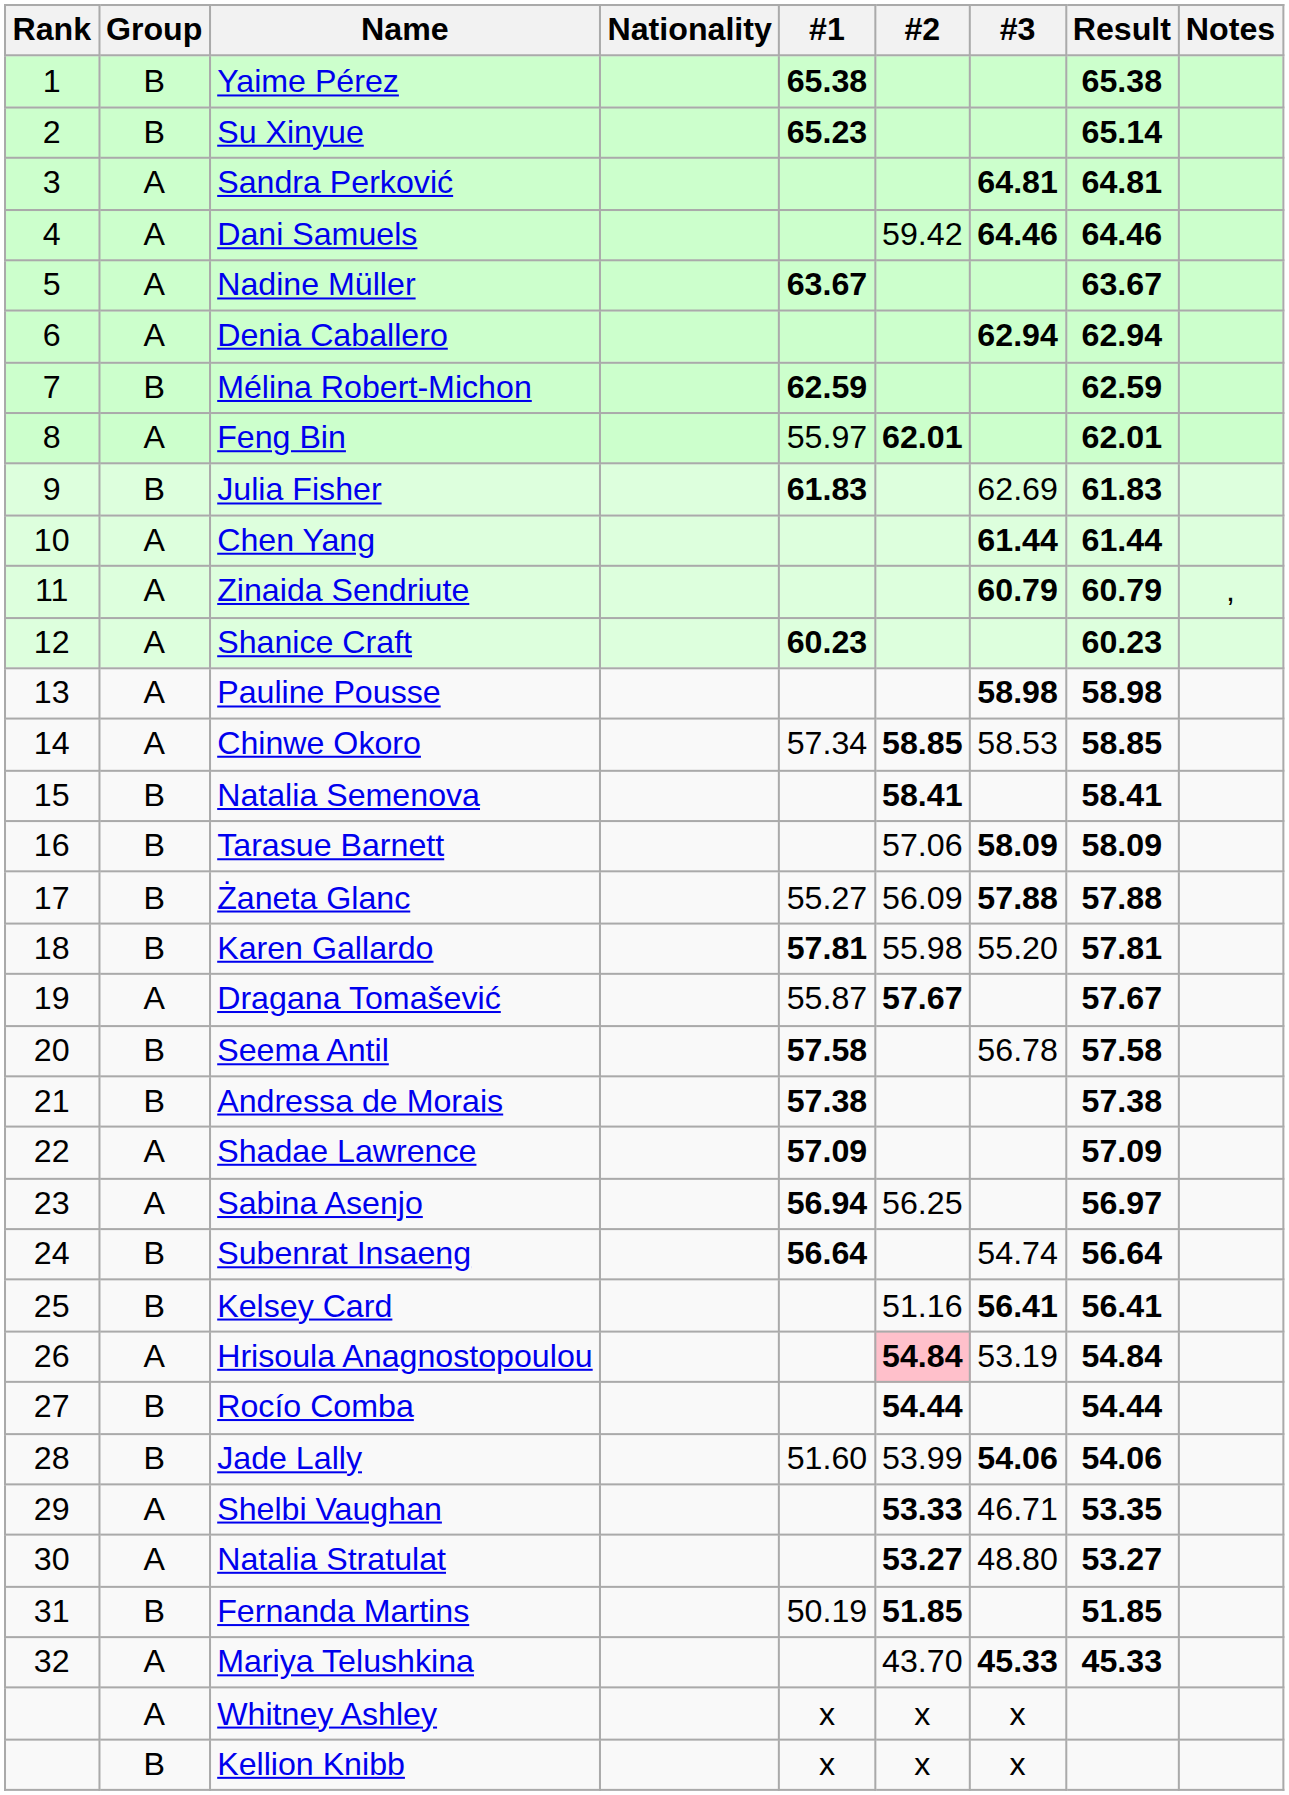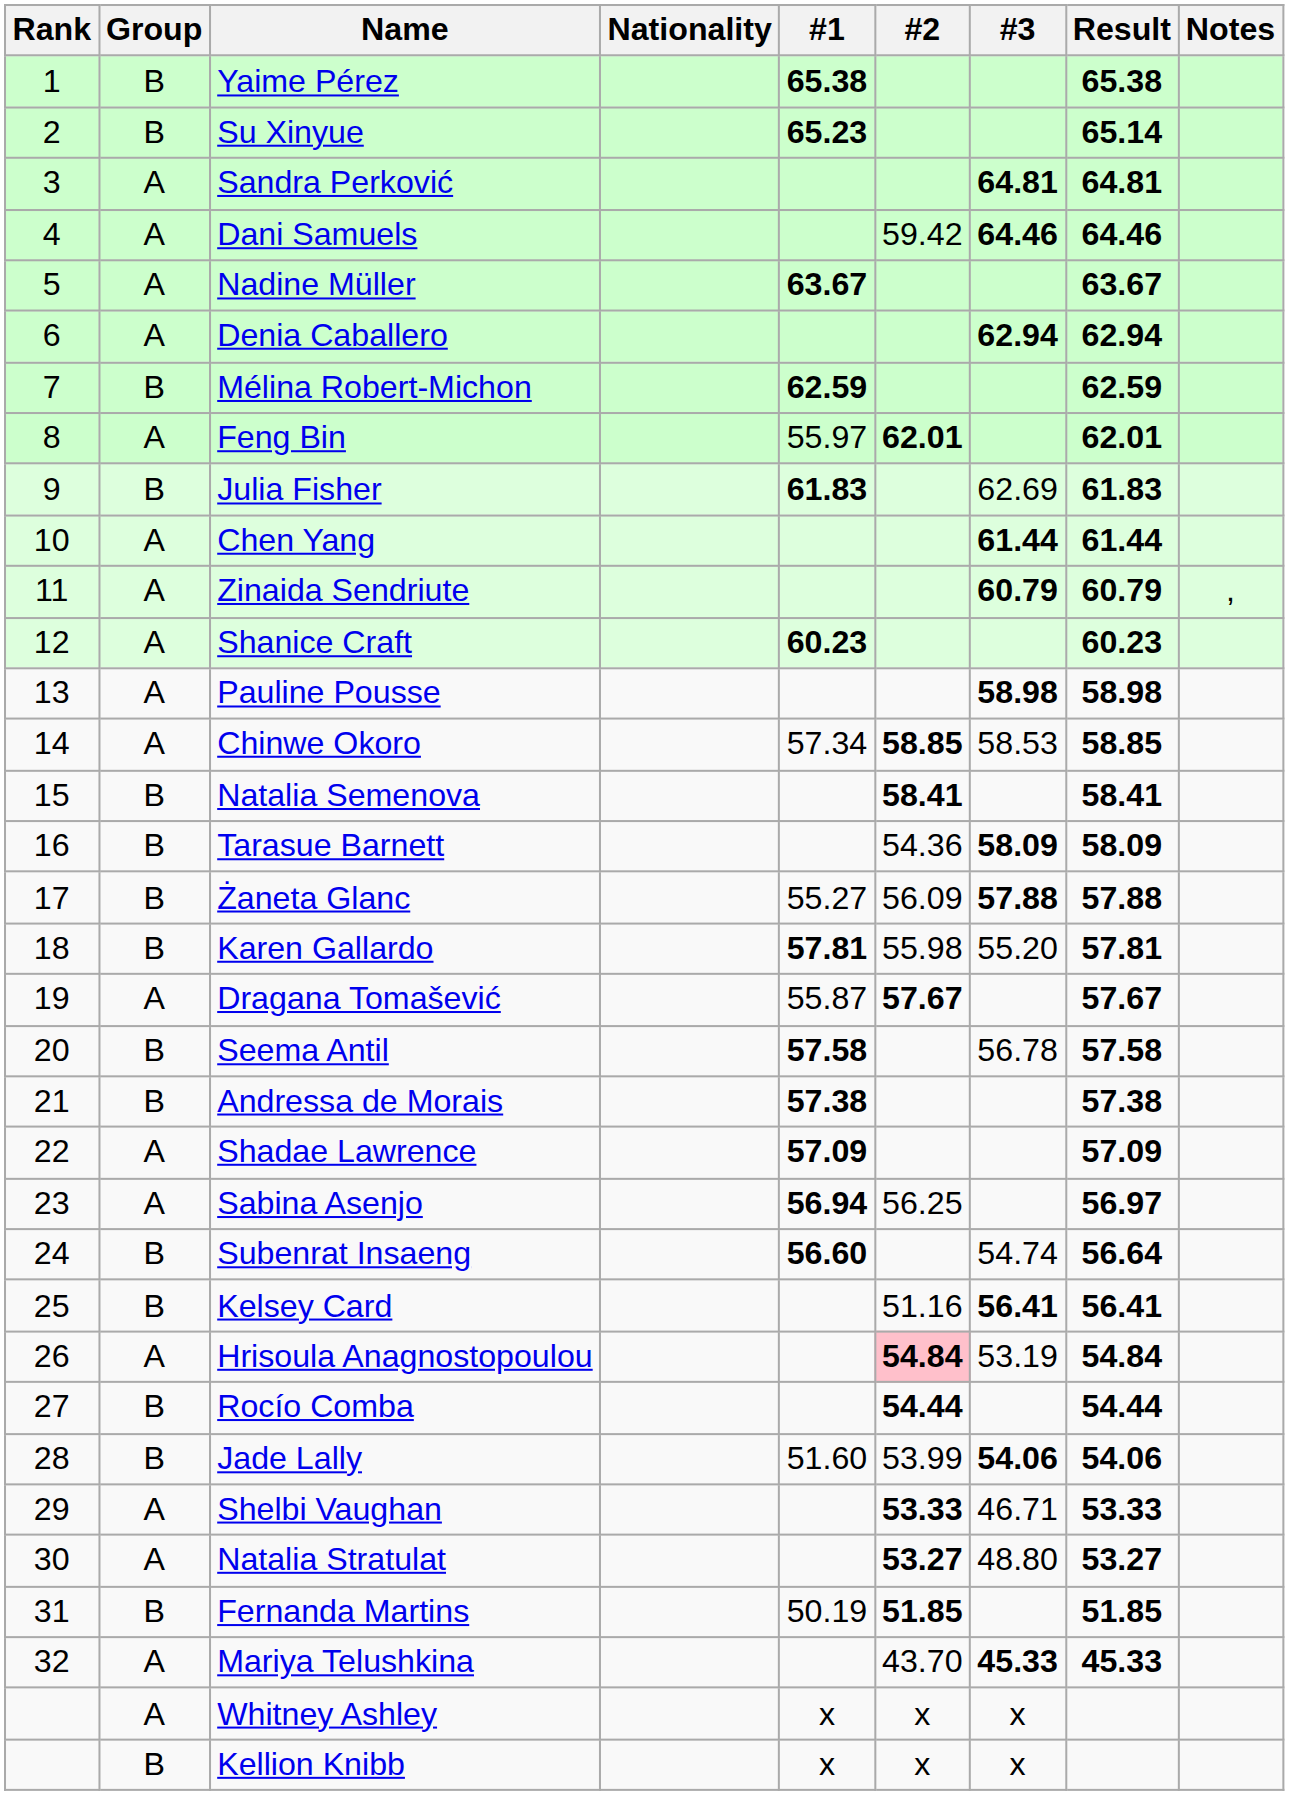Tarasue Barnett | #2: 57.06 -> 54.36
Subenrat Insaeng | #1: 56.64 -> 56.60
Shelbi Vaughan | Result: 53.35 -> 53.33
